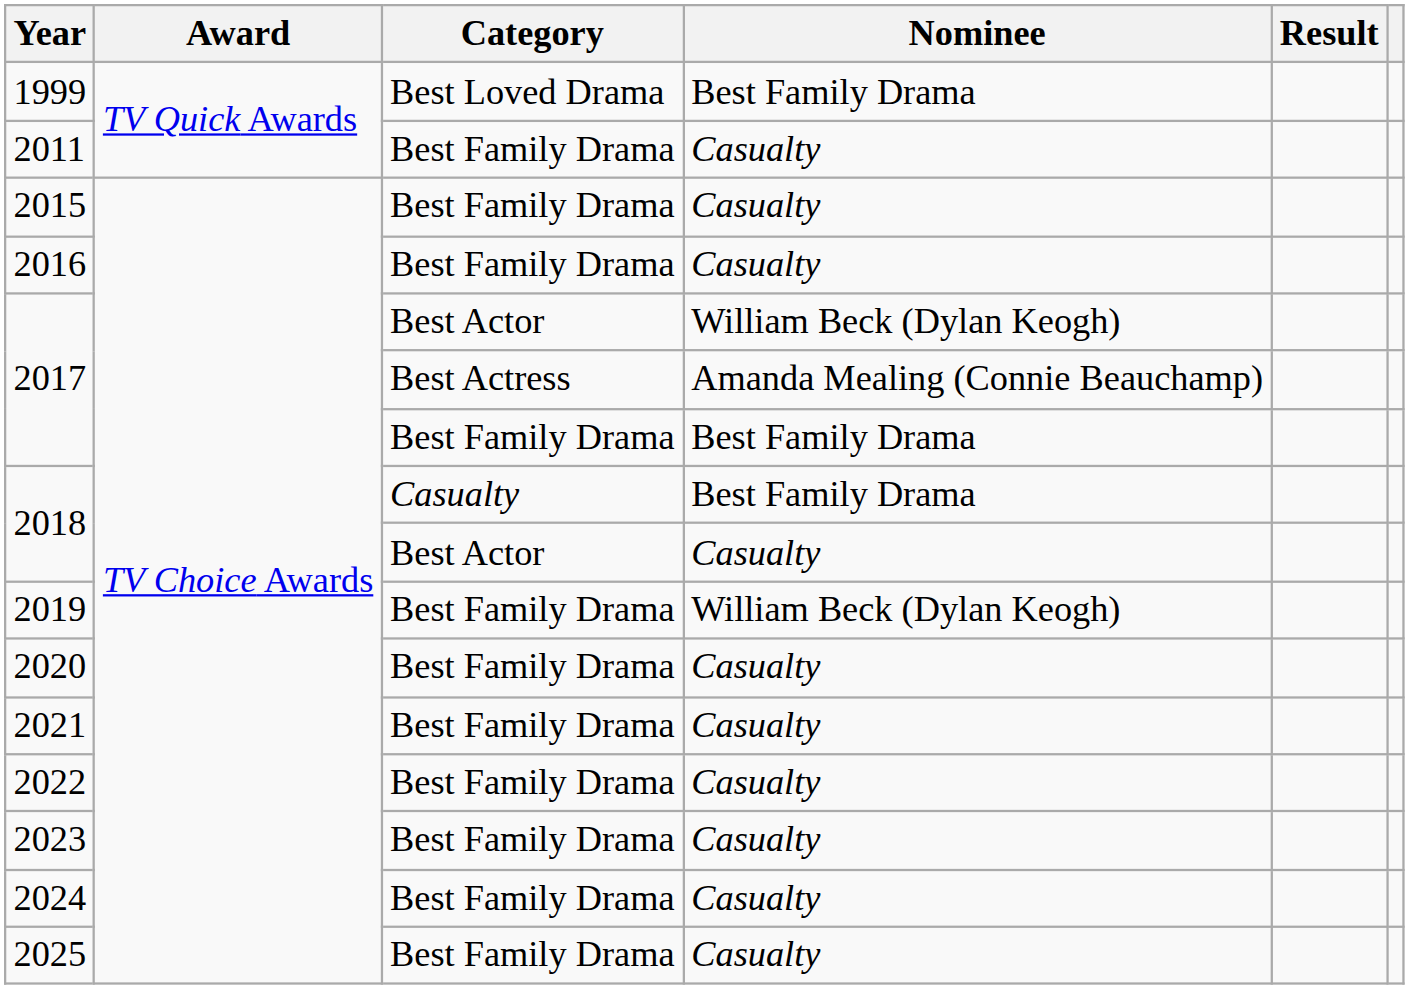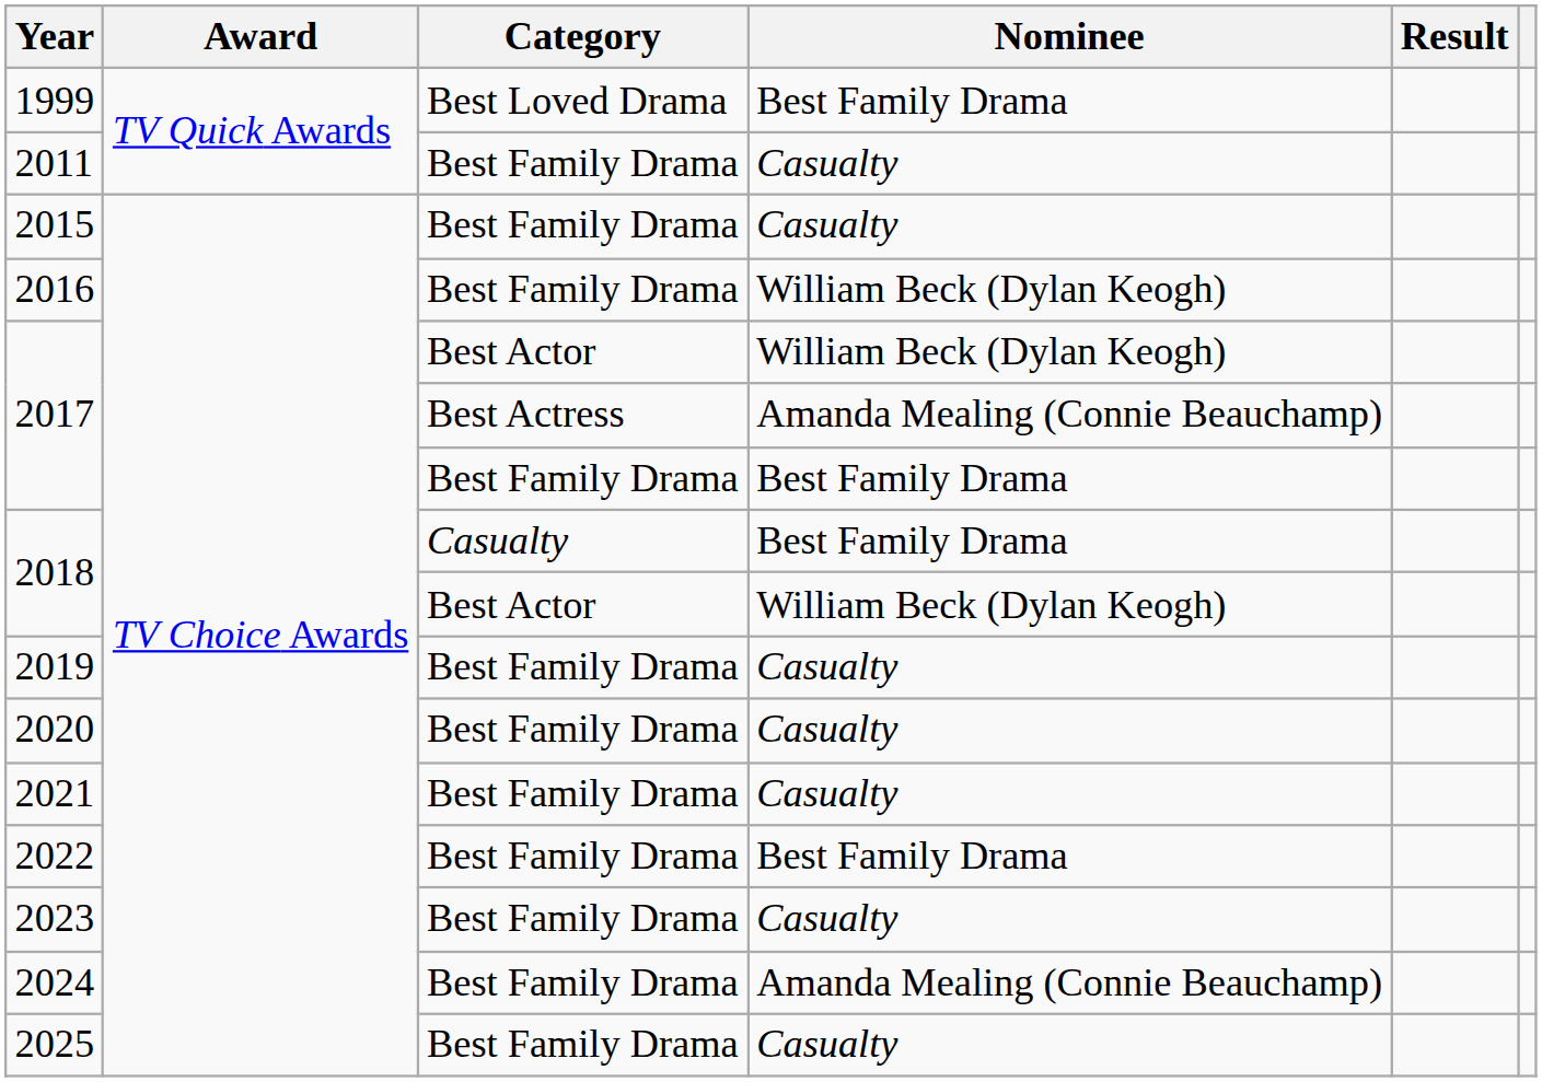2016 | Nominee: Casualty -> William Beck (Dylan Keogh)
2018 / Best Actor | Nominee: Casualty -> William Beck (Dylan Keogh)
2019 | Nominee: William Beck (Dylan Keogh) -> Casualty
2022 | Nominee: Casualty -> Best Family Drama
2024 | Nominee: Casualty -> Amanda Mealing (Connie Beauchamp)
